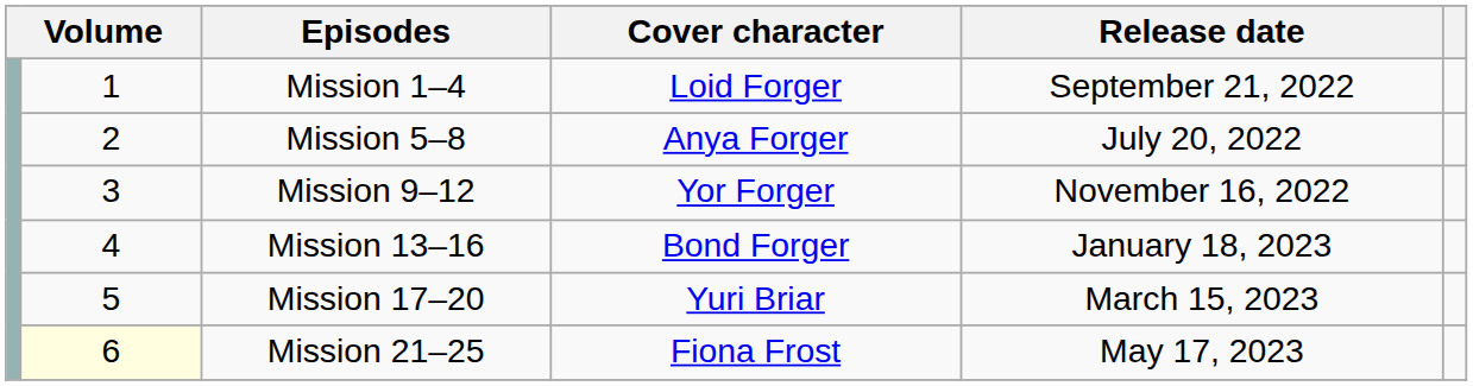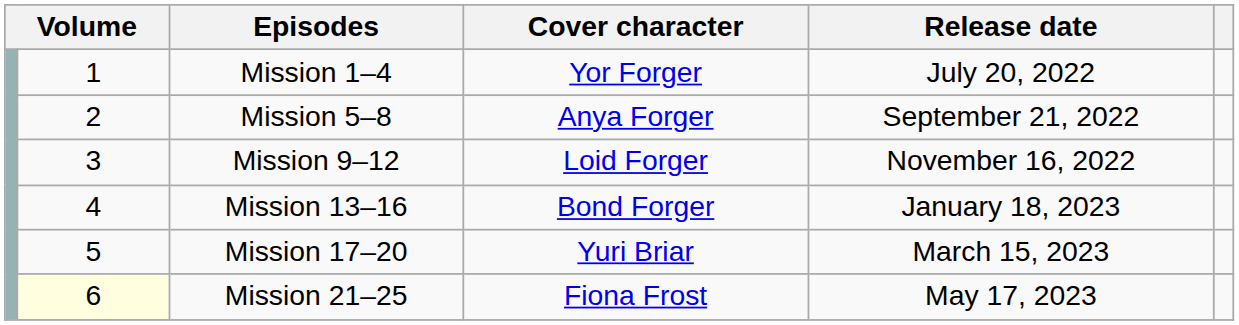Mission 1–4 | Cover character: Loid Forger -> Yor Forger
Mission 1–4 | Release date: September 21, 2022 -> July 20, 2022
Mission 5–8 | Release date: July 20, 2022 -> September 21, 2022
Mission 9–12 | Cover character: Yor Forger -> Loid Forger
